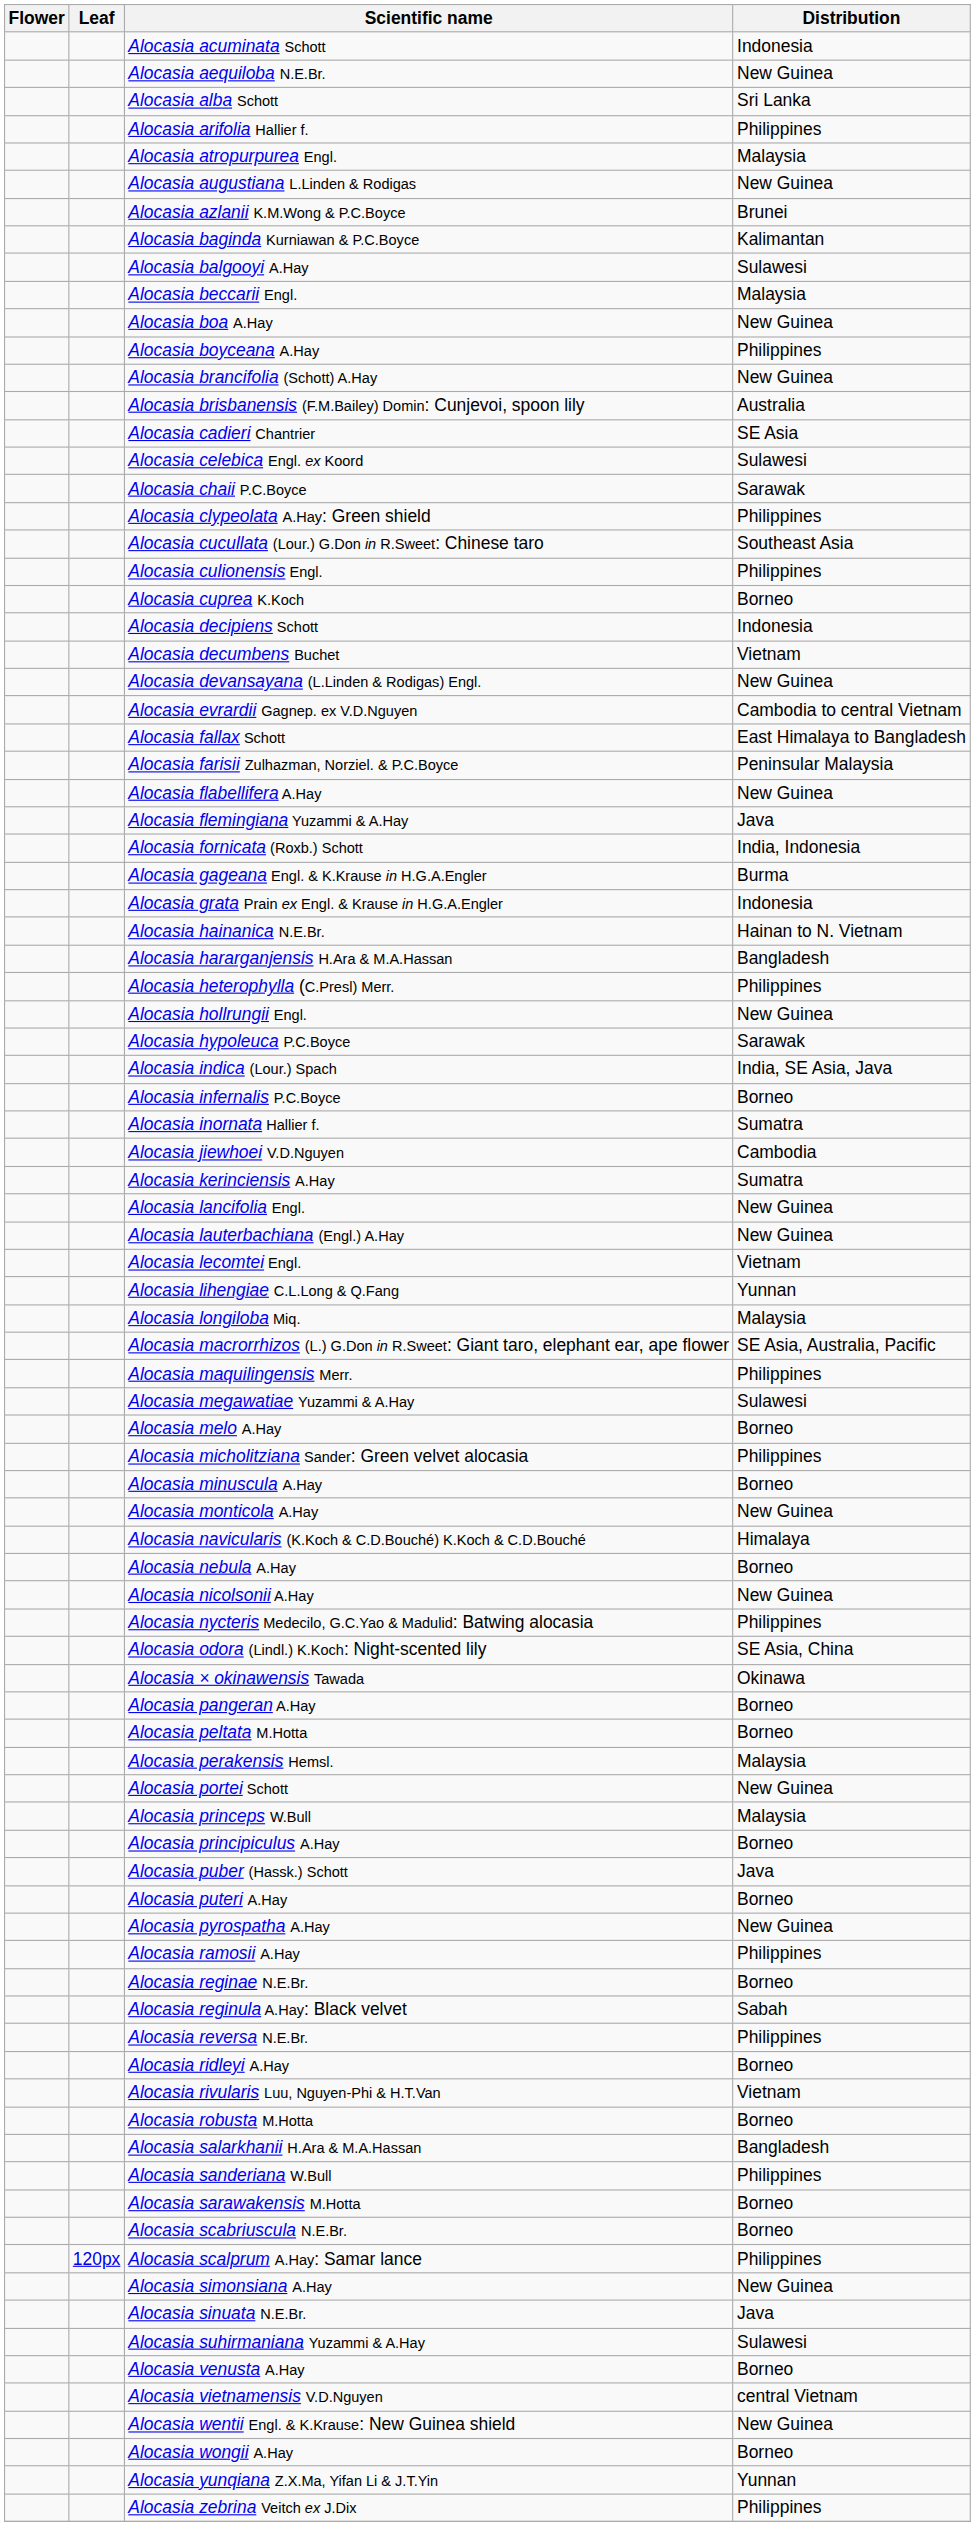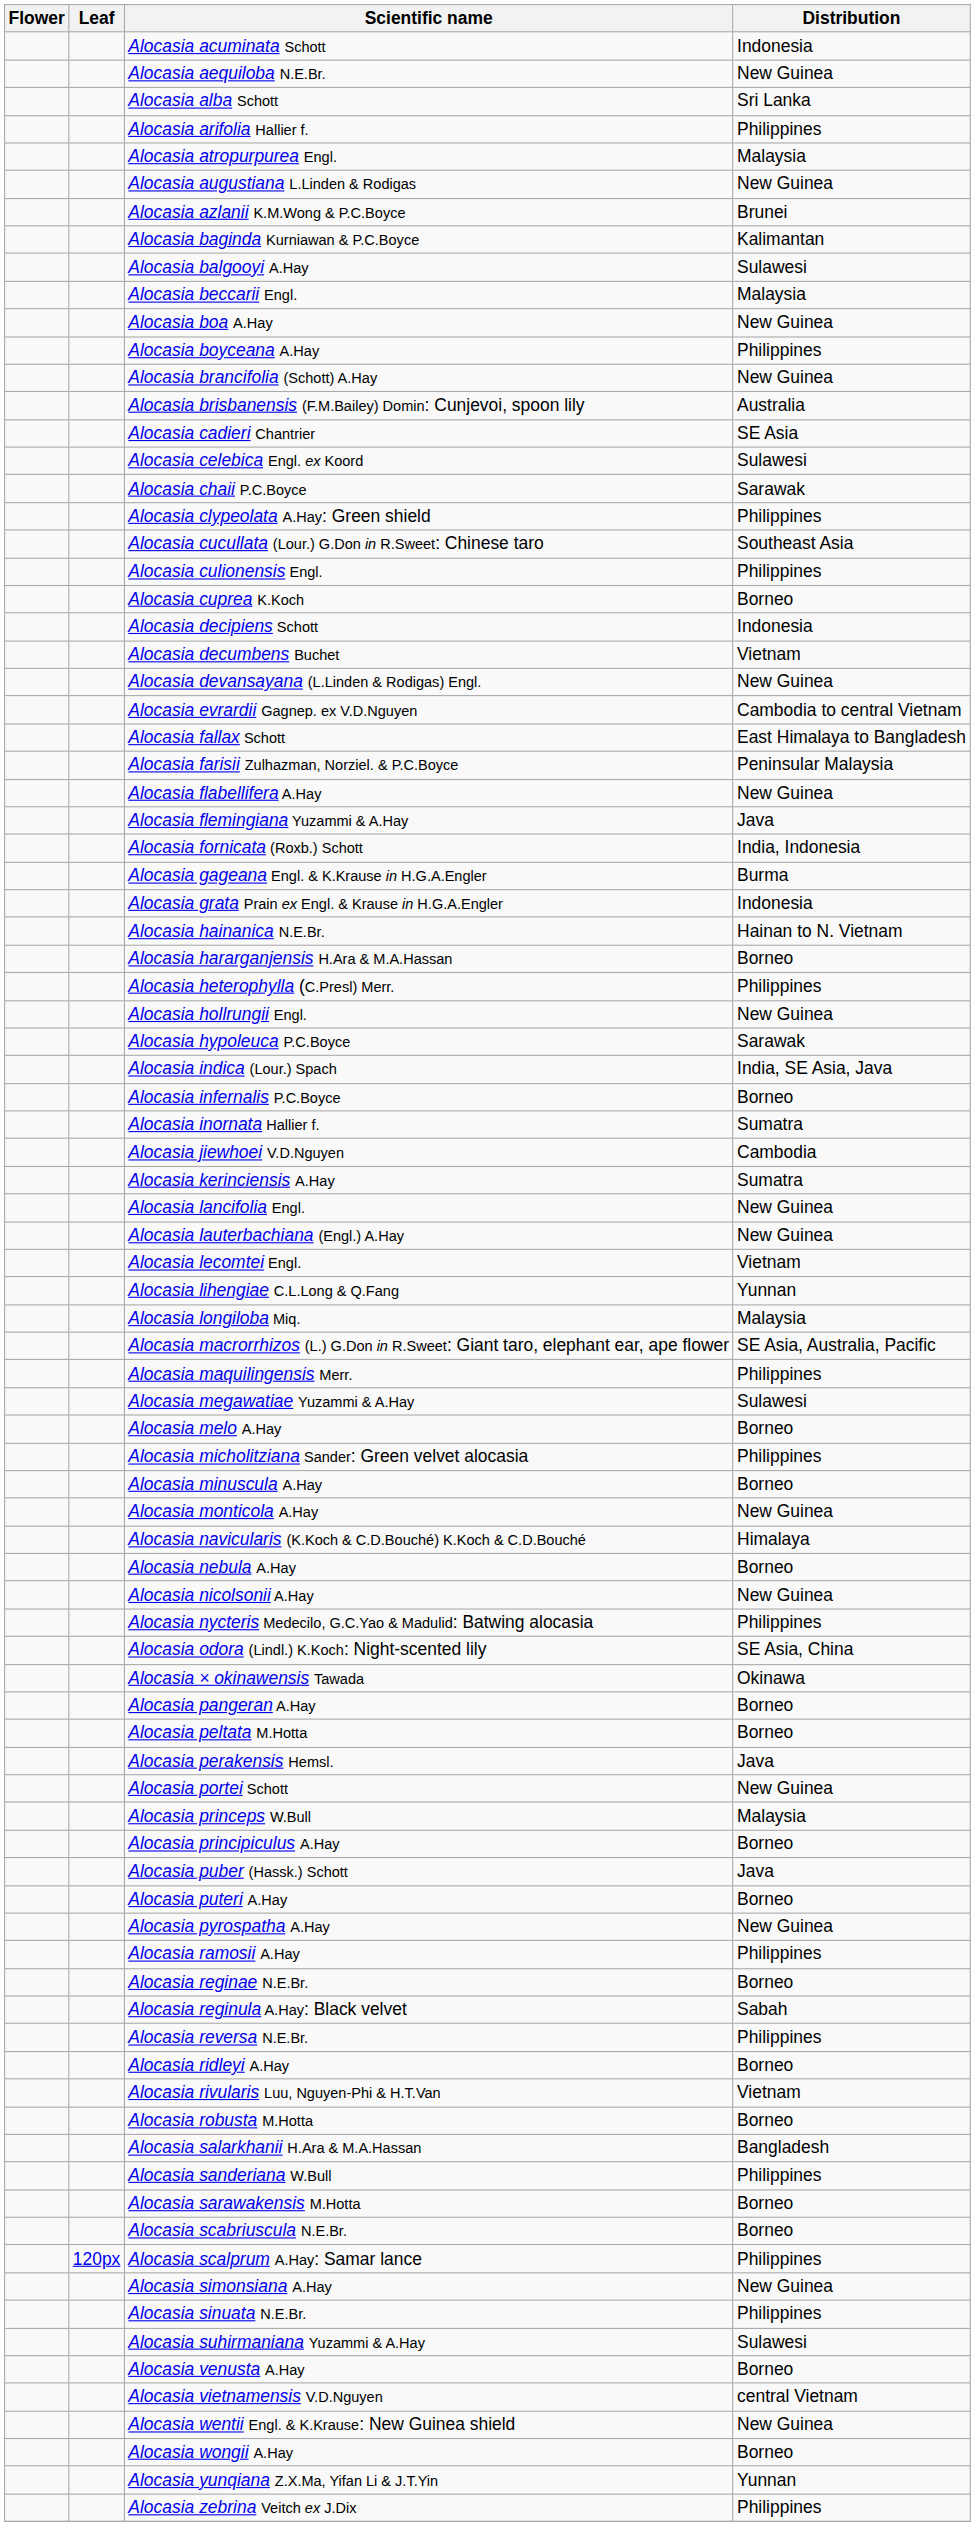Alocasia hararganjensis H.Ara & M.A.Hassan | Distribution: Bangladesh -> Borneo
Alocasia perakensis Hemsl. | Distribution: Malaysia -> Java
Alocasia sinuata N.E.Br. | Distribution: Java -> Philippines
